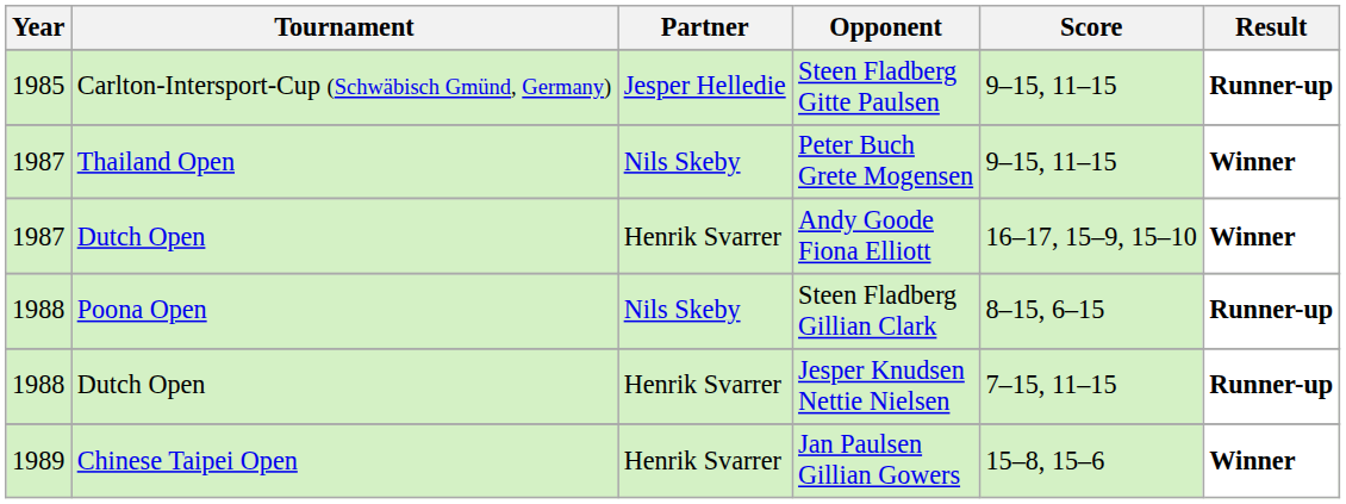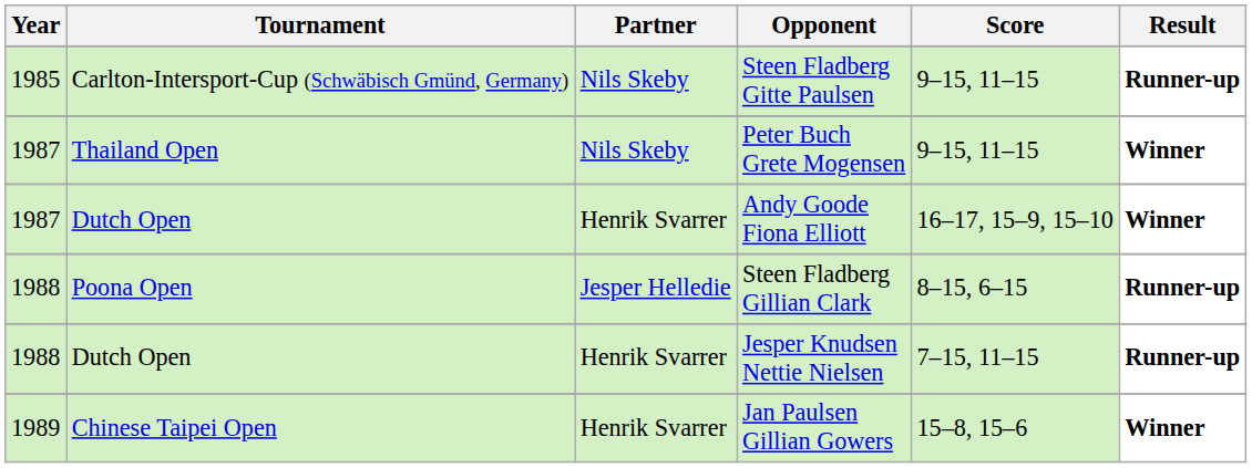Steen Fladberg Gitte Paulsen | Partner: Jesper Helledie -> Nils Skeby
Steen Fladberg Gillian Clark | Partner: Nils Skeby -> Jesper Helledie
